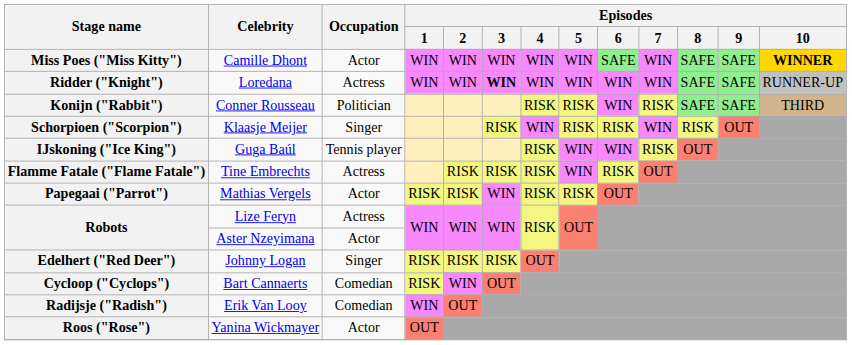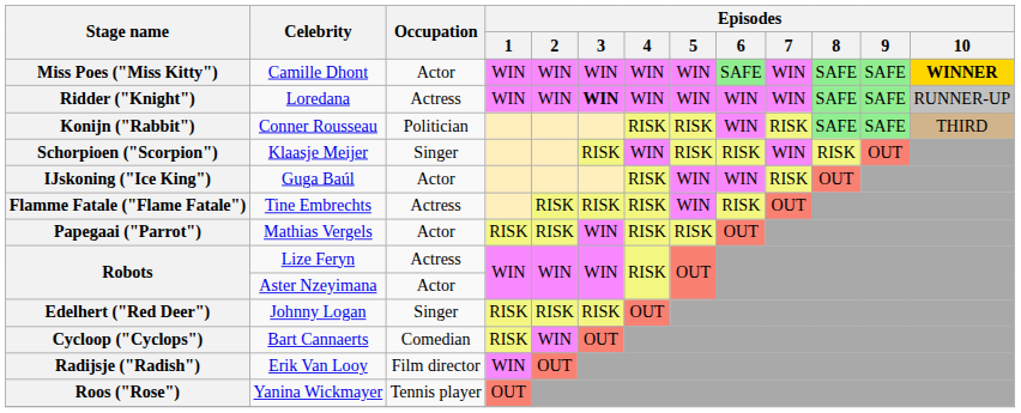IJskoning ("Ice King") | Occupation: Tennis player -> Actor
Radijsje ("Radish") | Occupation: Comedian -> Film director
Roos ("Rose") | Occupation: Actor -> Tennis player
